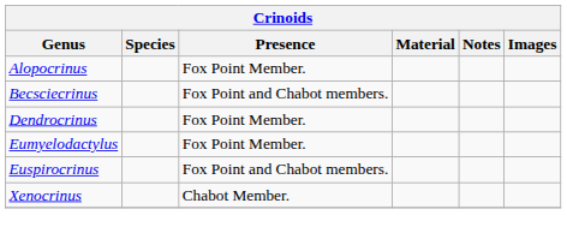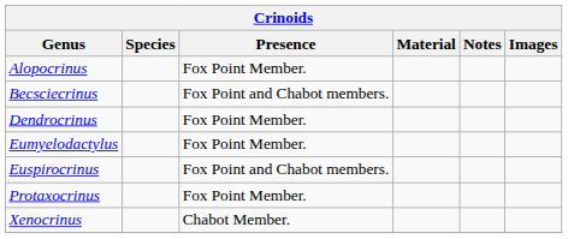+ row: Protaxocrinus | Fox Point Member.
